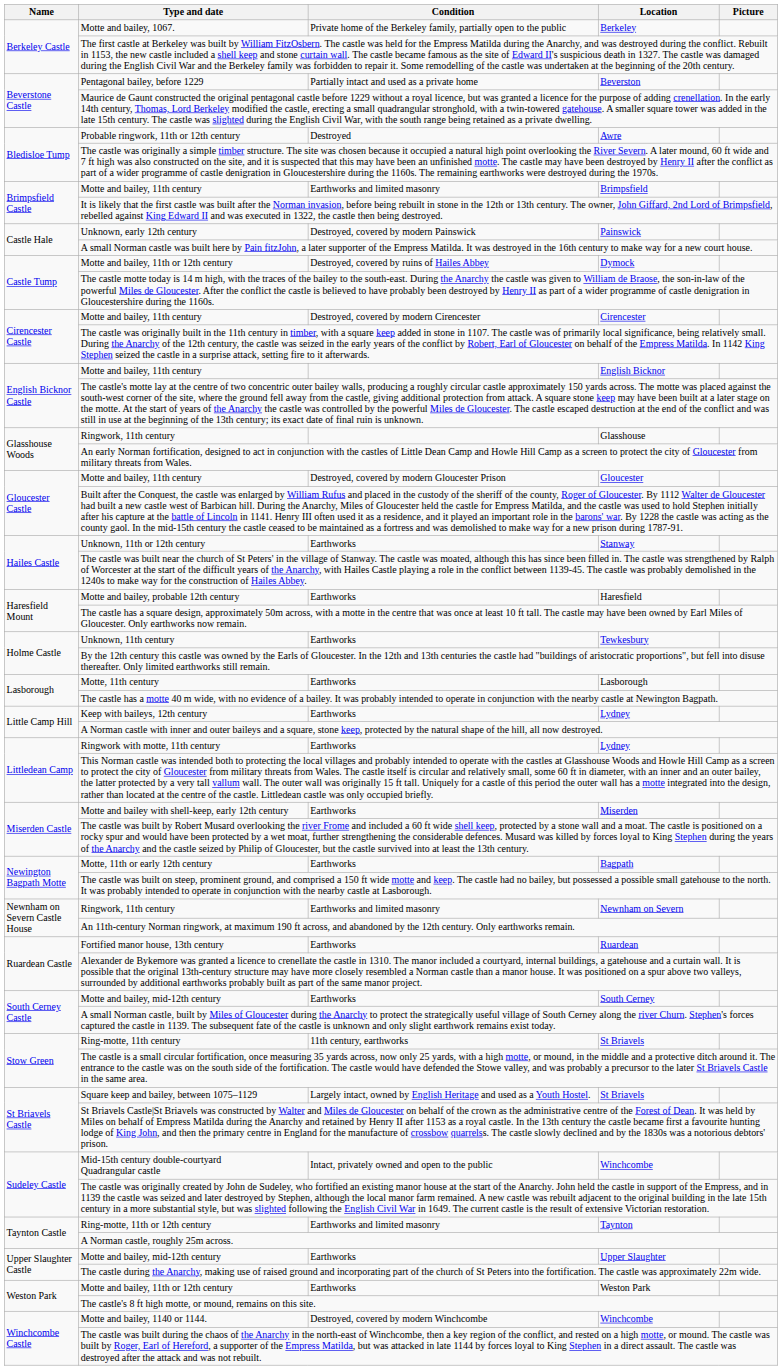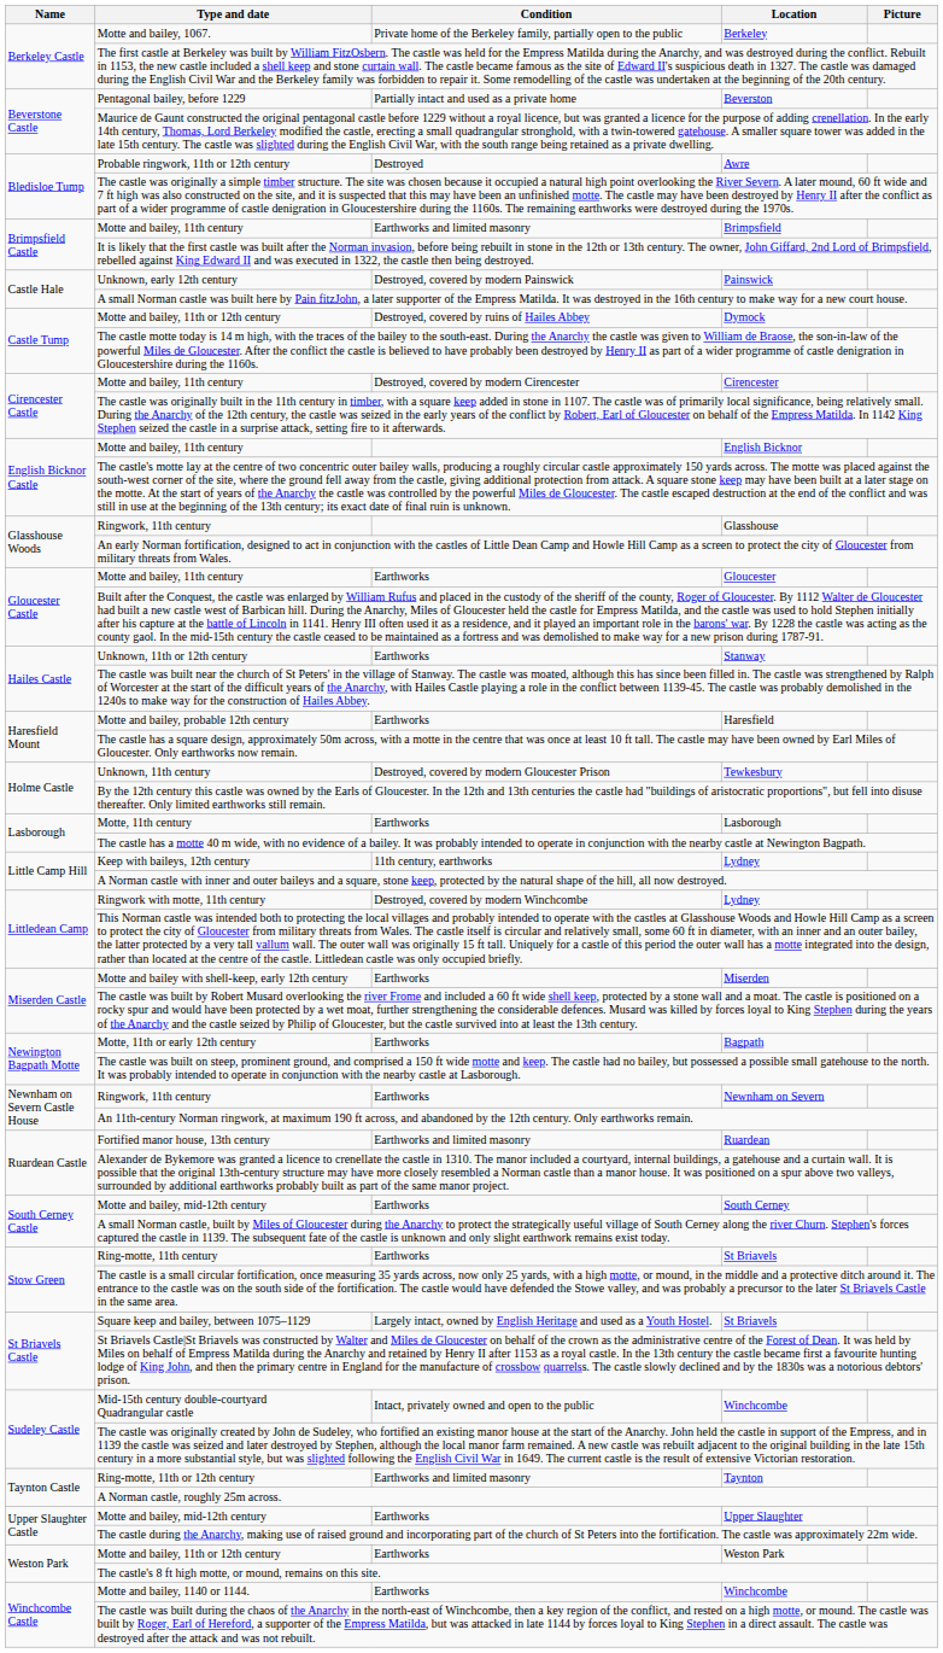Gloucester | Condition: Destroyed, covered by modern Gloucester Prison -> Earthworks
Tewkesbury | Condition: Earthworks -> Destroyed, covered by modern Gloucester Prison
Keep with baileys, 12th century / Lydney | Condition: Earthworks -> 11th century, earthworks
Ringwork with motte, 11th century / Lydney | Condition: Earthworks -> Destroyed, covered by modern Winchcombe
Newnham on Severn | Condition: Earthworks and limited masonry -> Earthworks
Ruardean | Condition: Earthworks -> Earthworks and limited masonry
Ring-motte, 11th century / St Briavels | Condition: 11th century, earthworks -> Earthworks
Motte and bailey, 1140 or 1144. / Winchcombe | Condition: Destroyed, covered by modern Winchcombe -> Earthworks
